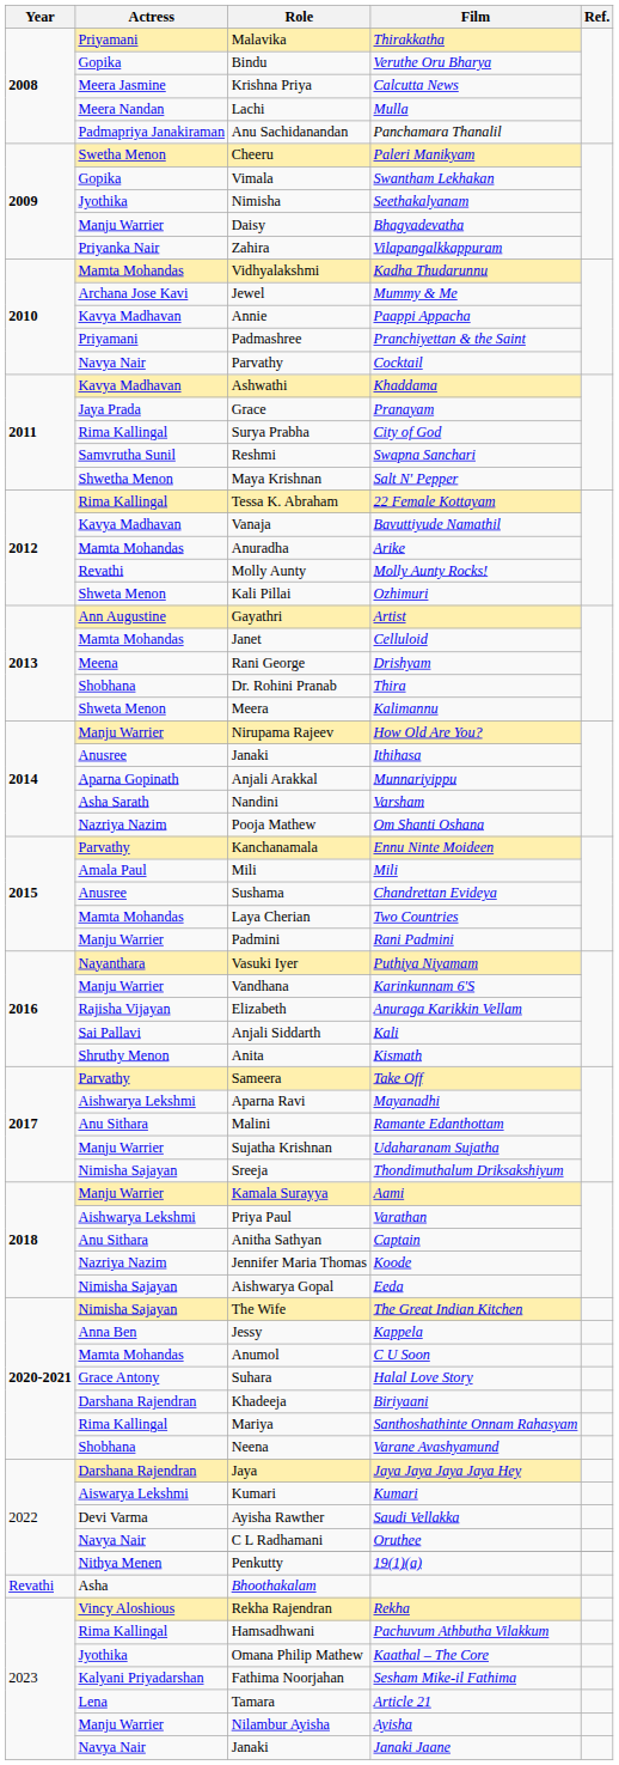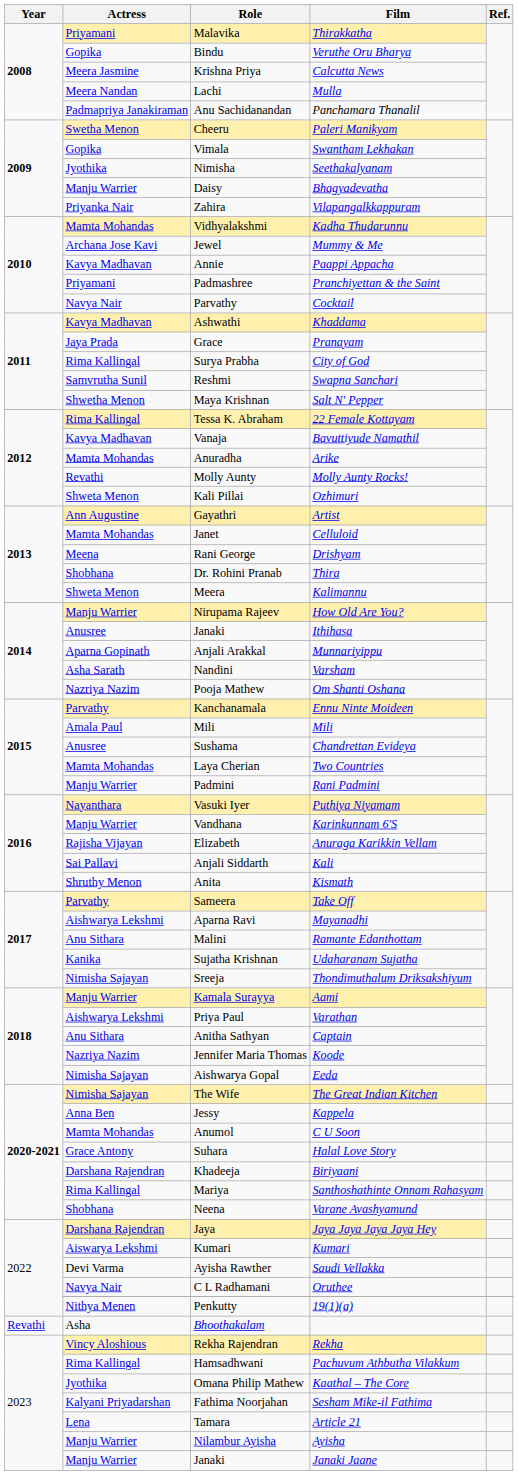Udaharanam Sujatha | Actress: Manju Warrier -> Kanika
Janaki Jaane | Actress: Navya Nair -> Manju Warrier
